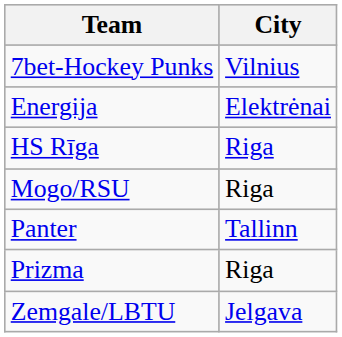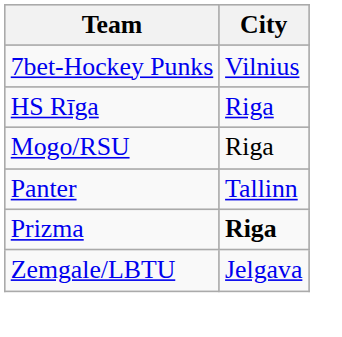- row: Energija | Elektrėnai
Prizma | City: normal -> bold
